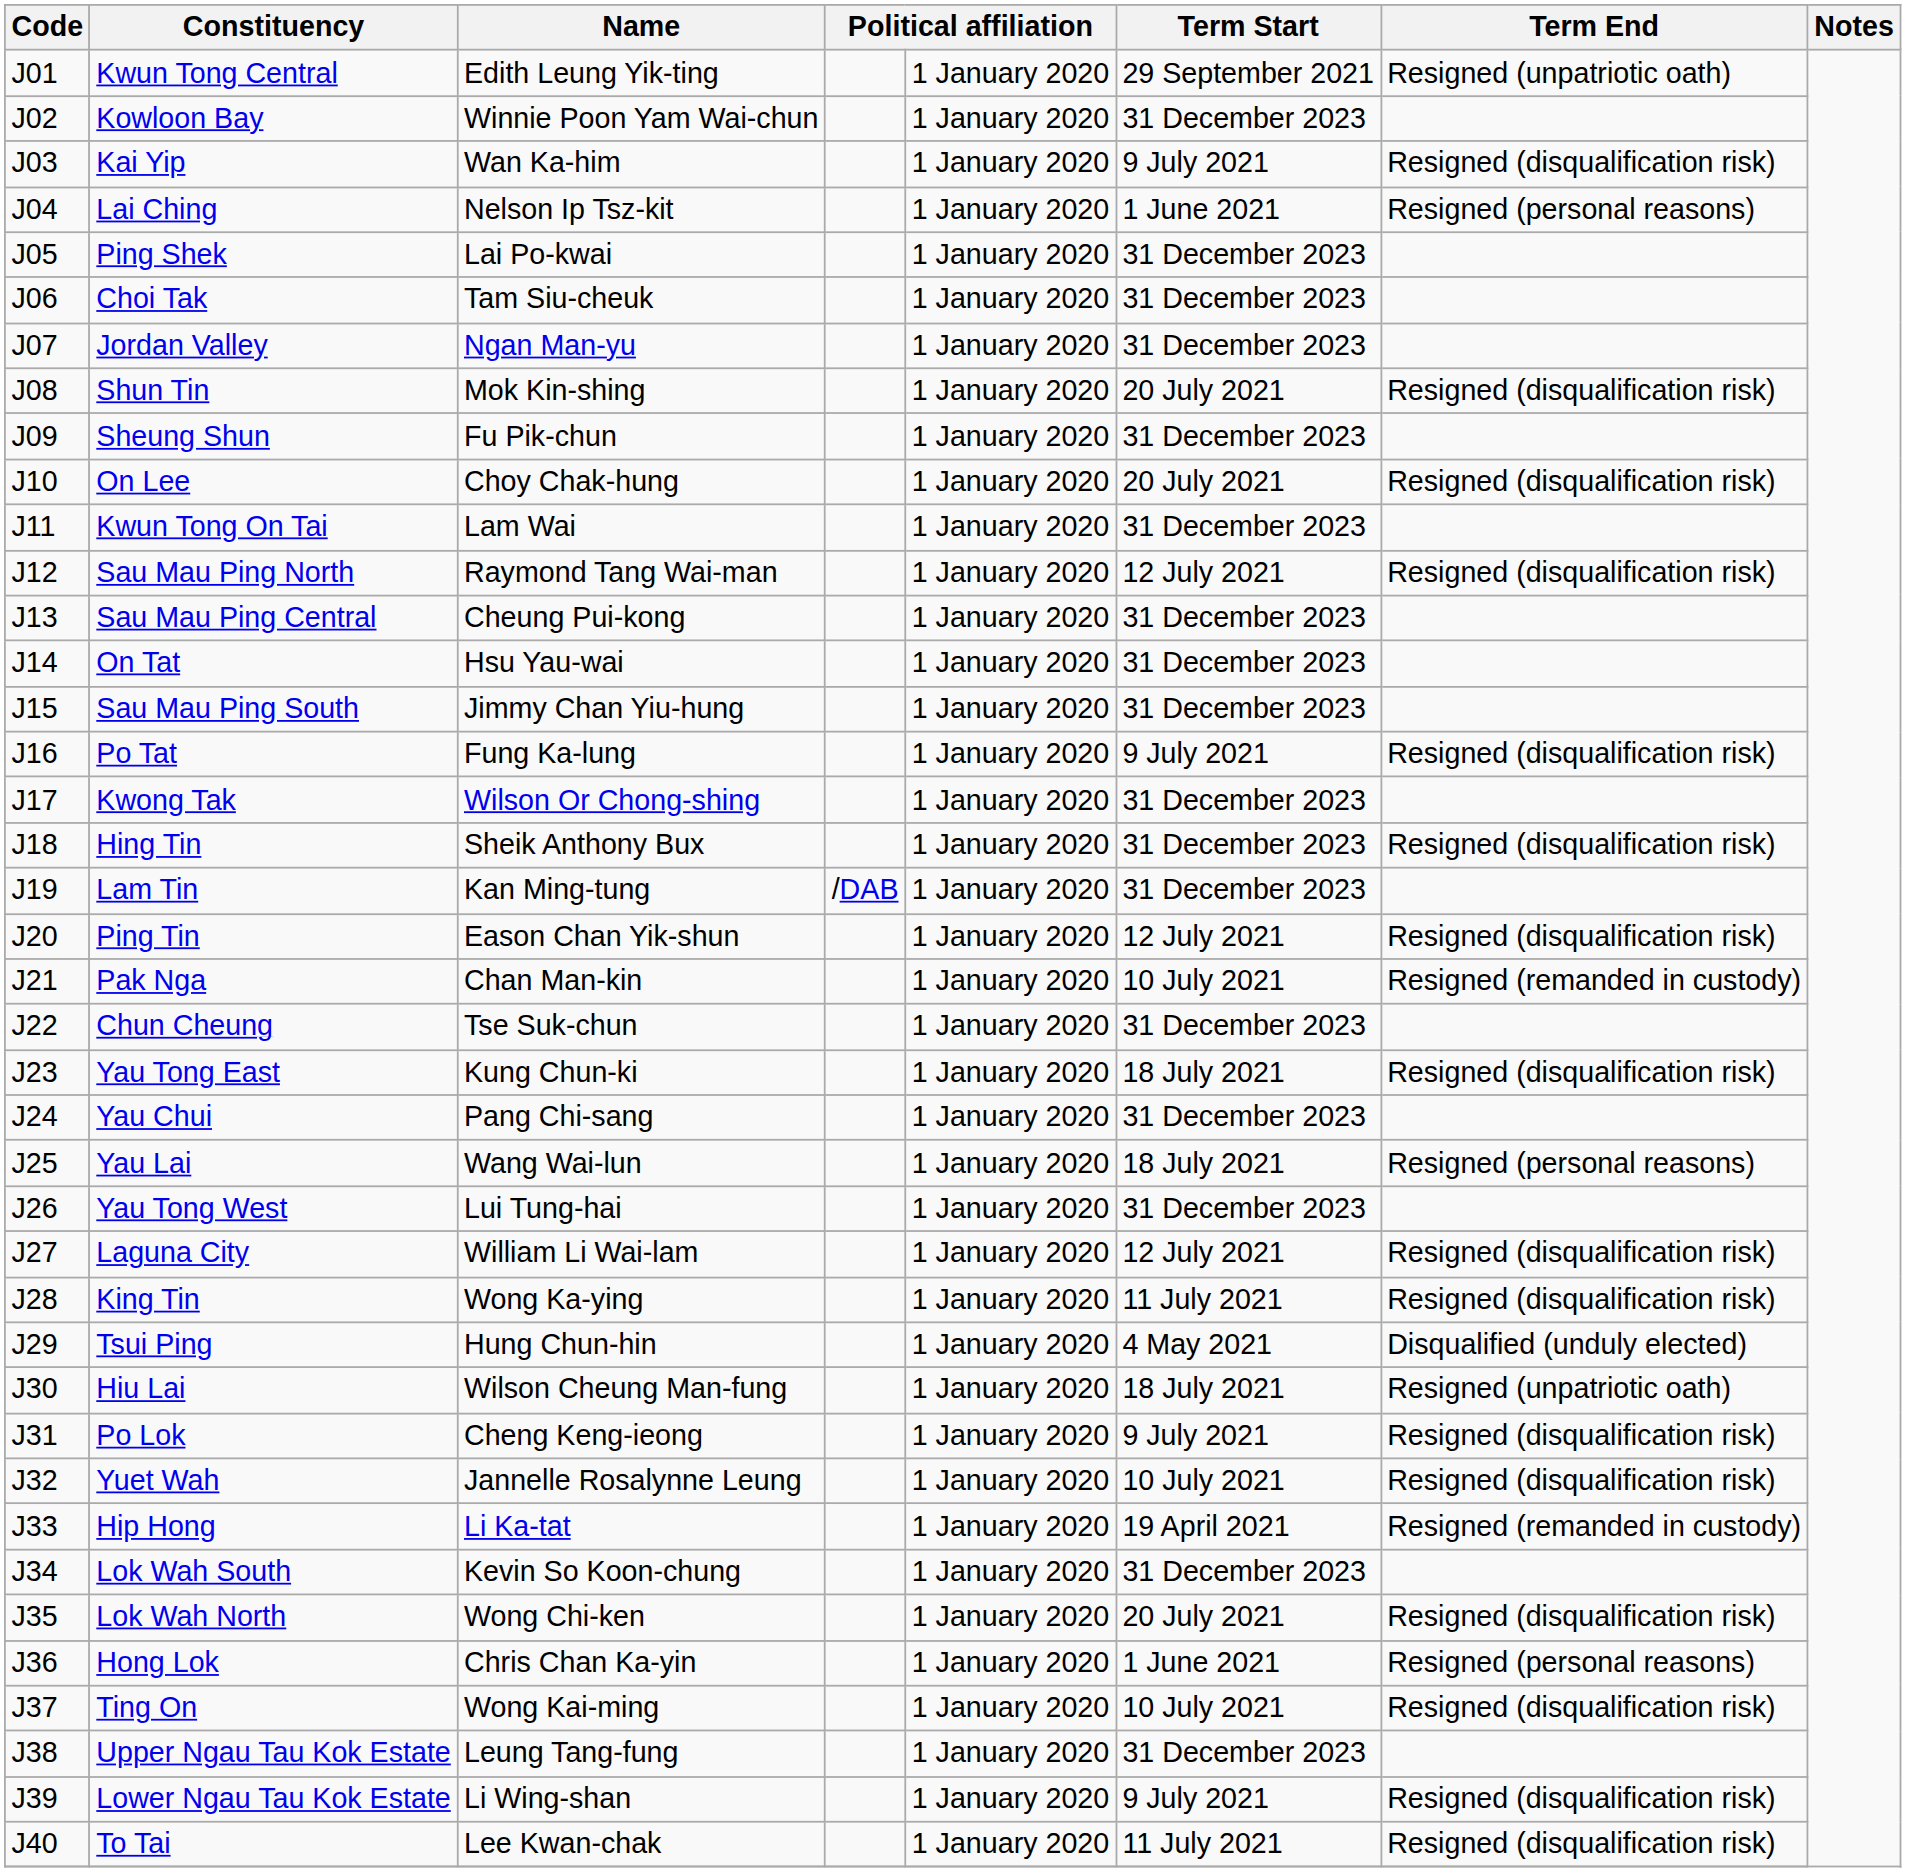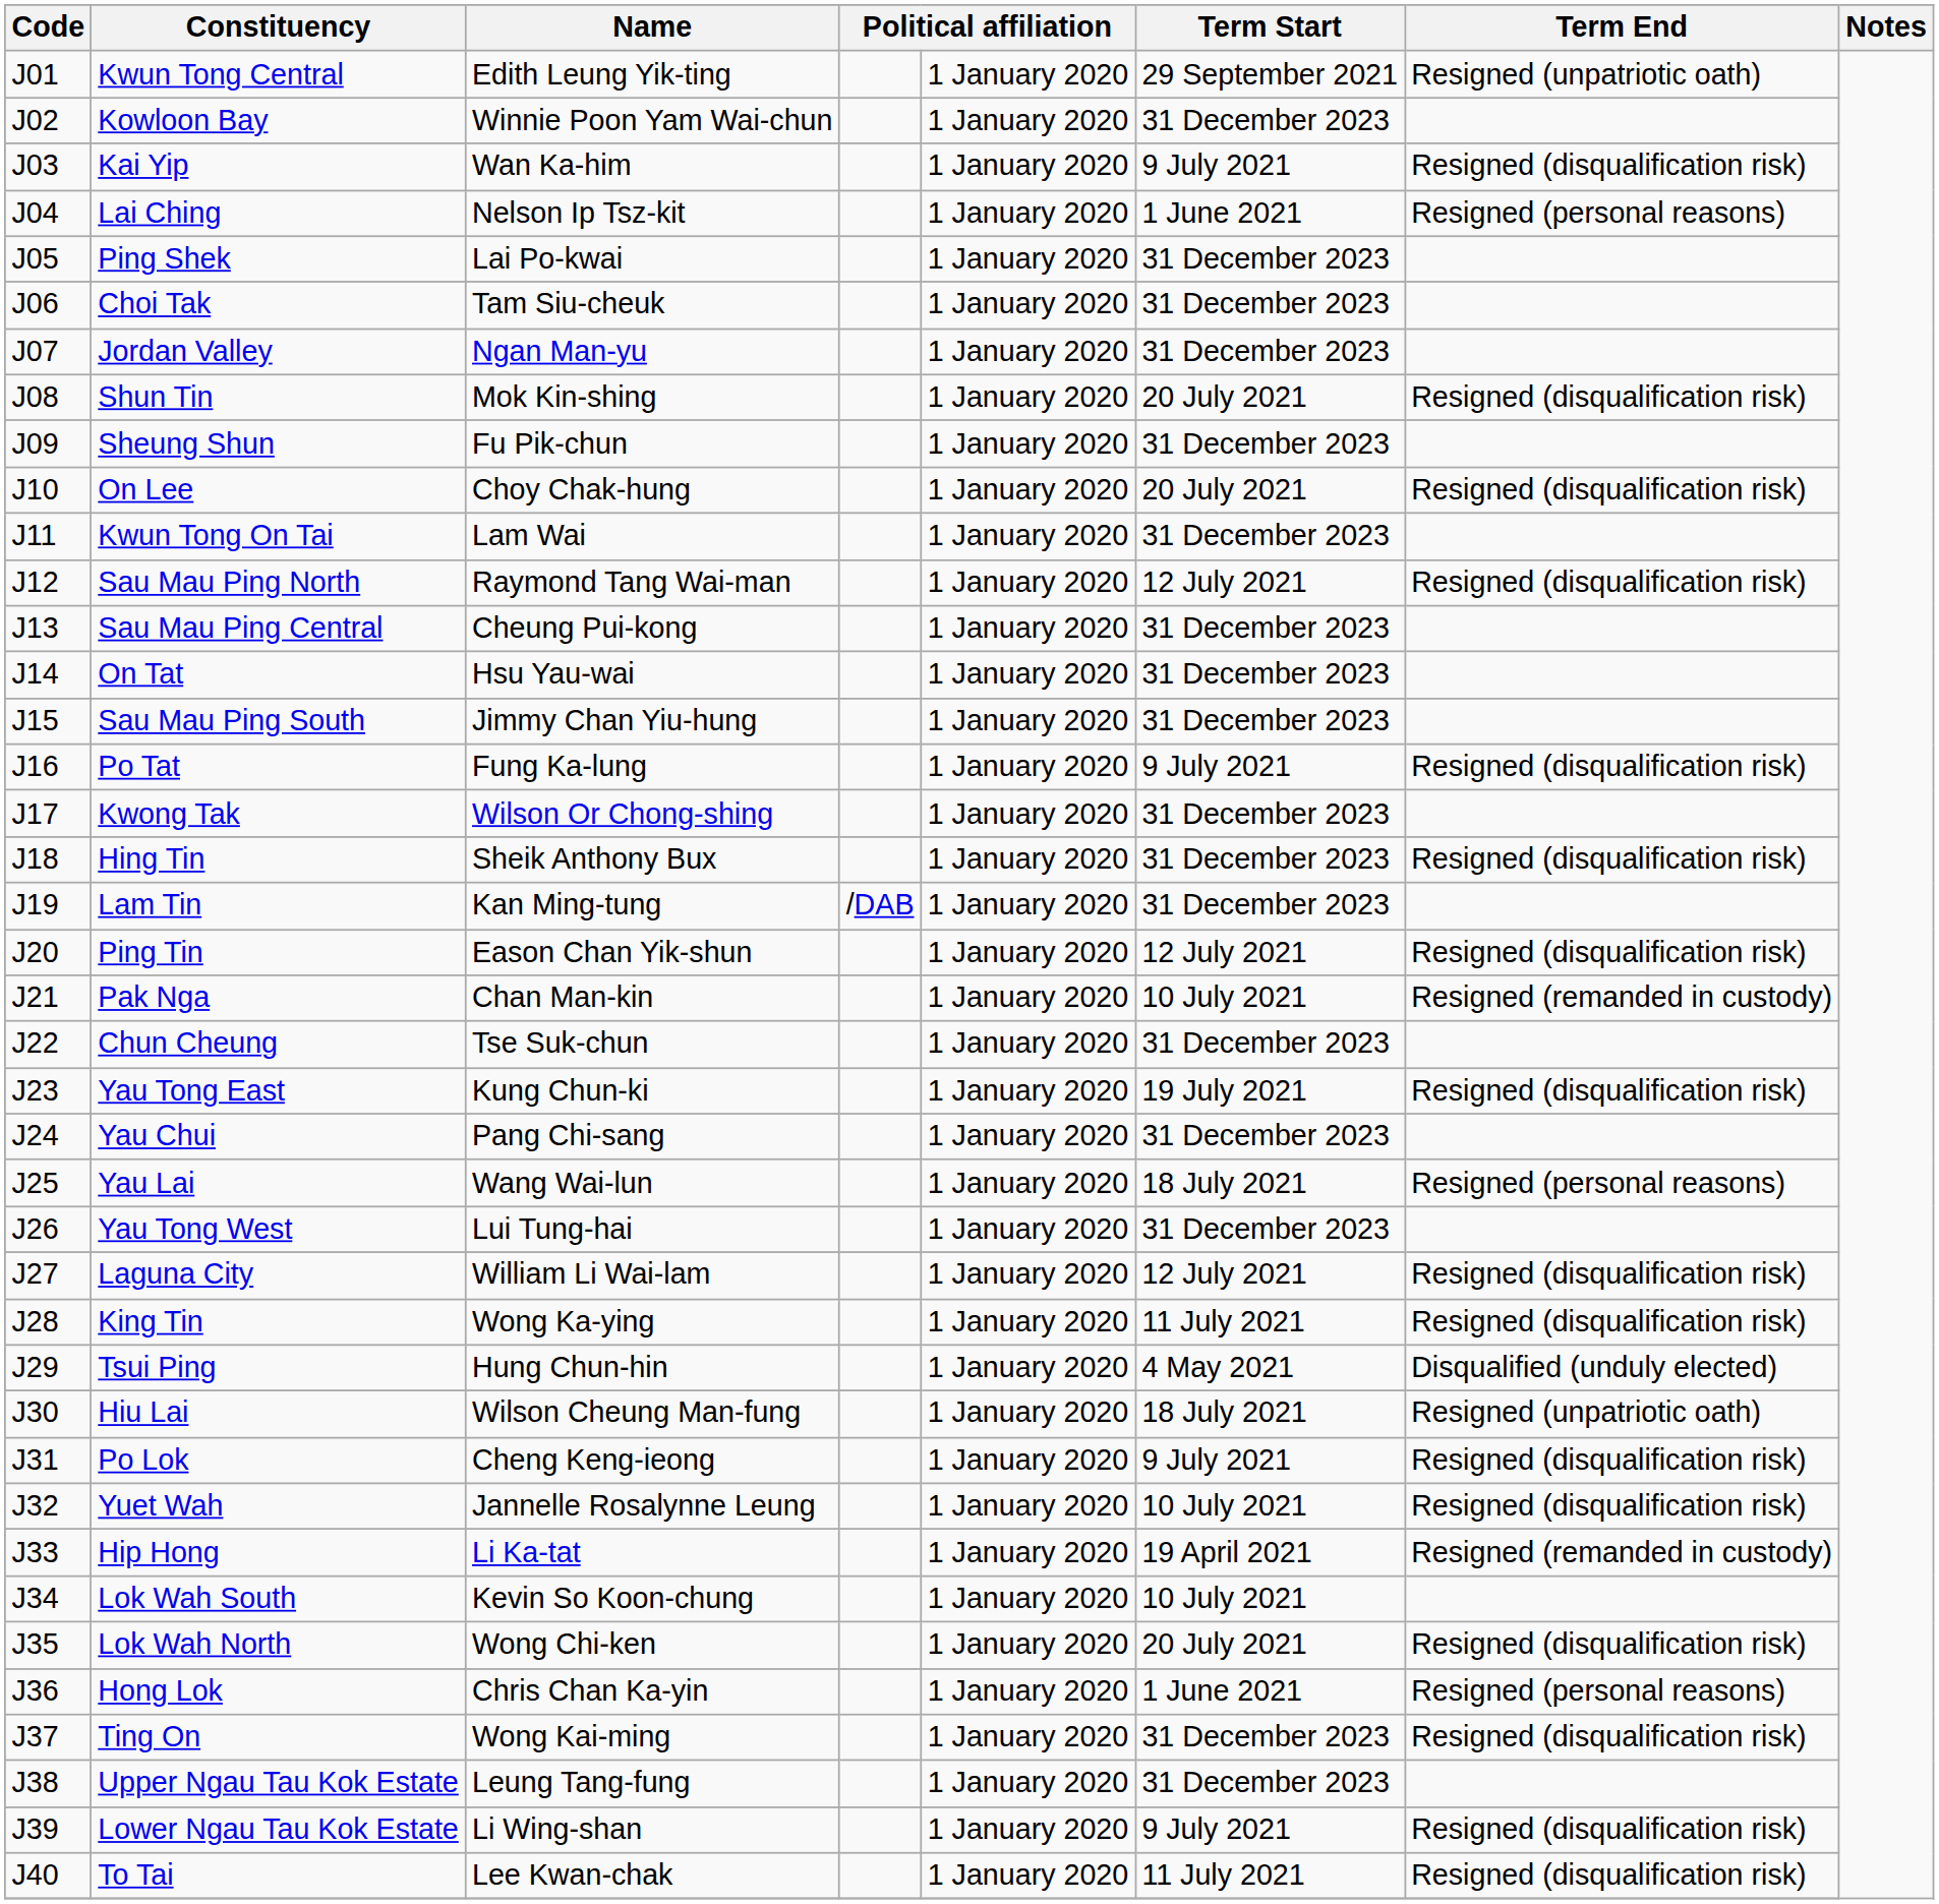Yau Tong East | Term Start: 18 July 2021 -> 19 July 2021
Lok Wah South | Term Start: 31 December 2023 -> 10 July 2021
Ting On | Term Start: 10 July 2021 -> 31 December 2023
